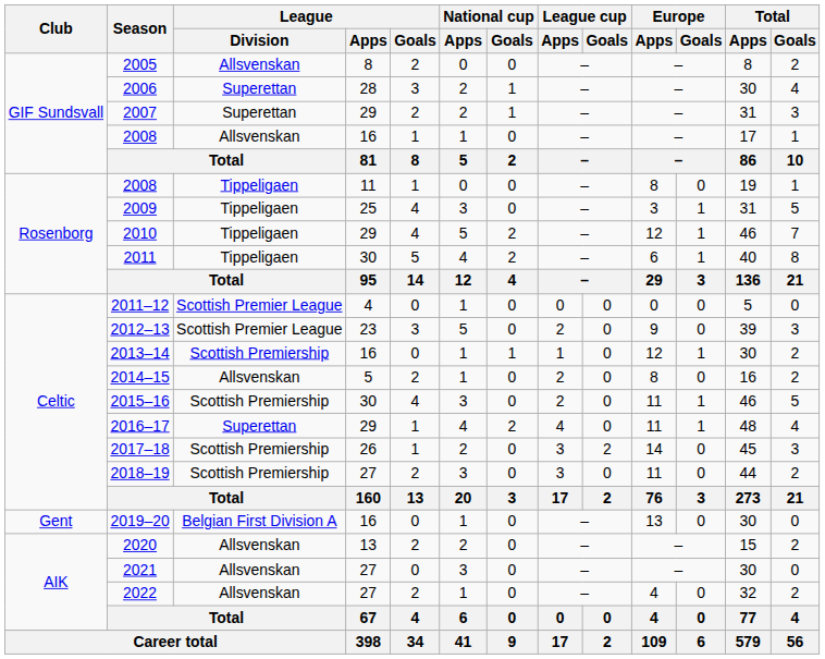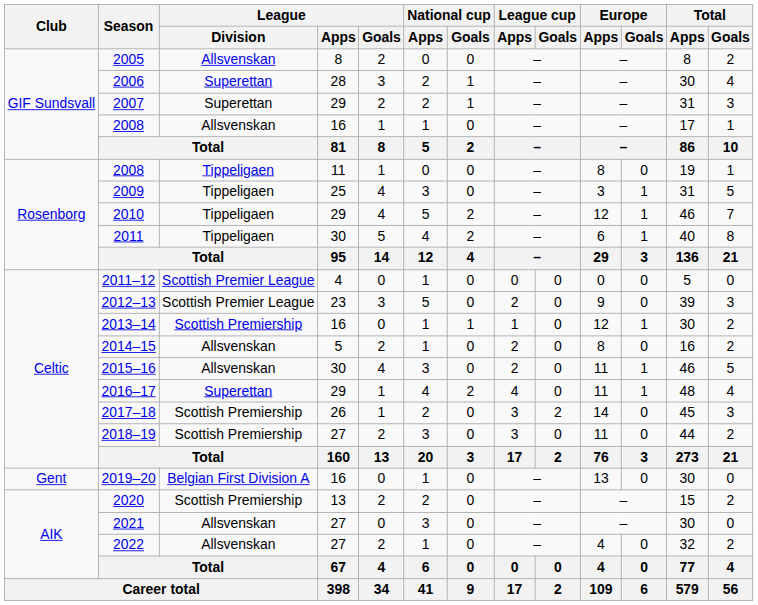2015–16 | League / Division: Scottish Premiership -> Allsvenskan
2020 | League / Division: Allsvenskan -> Scottish Premiership
